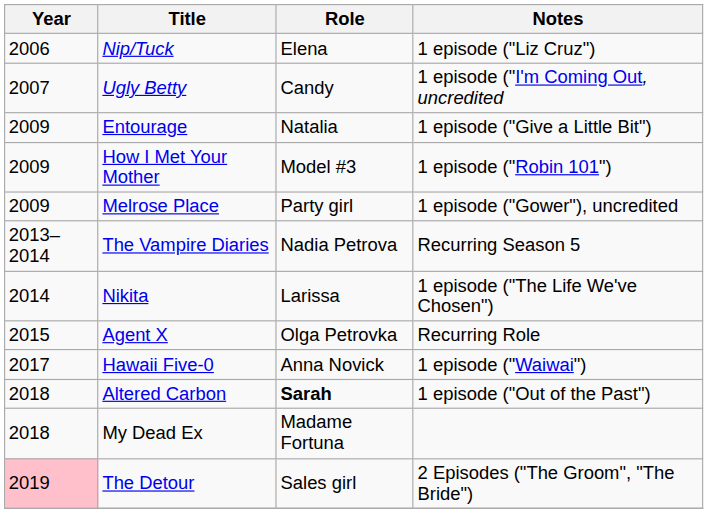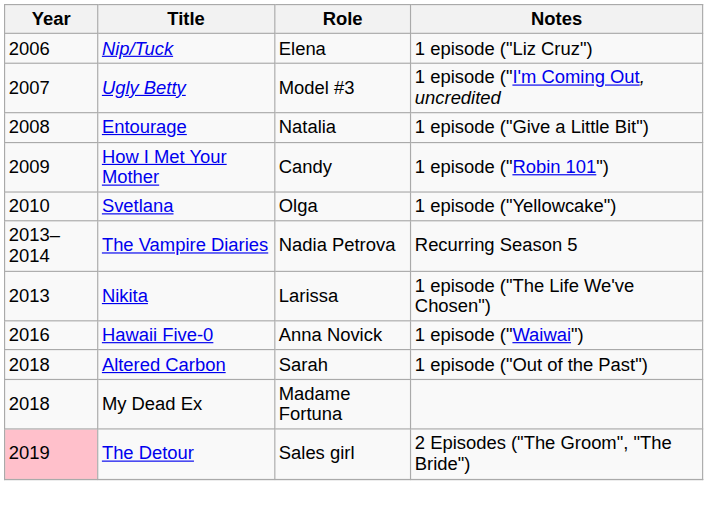Ugly Betty | Role: Candy -> Model #3
Entourage | Year: 2009 -> 2008
How I Met Your Mother | Role: Model #3 -> Candy
- row: 2009 | Melrose Place | Party girl | 1 episode ("Gower"), uncredited
+ row: 2010 | Svetlana | Olga | 1 episode ("Yellowcake")
Nikita | Year: 2014 -> 2013
- row: 2015 | Agent X | Olga Petrovka | Recurring Role
Hawaii Five-0 | Year: 2017 -> 2016
Altered Carbon | Role: bold -> normal
